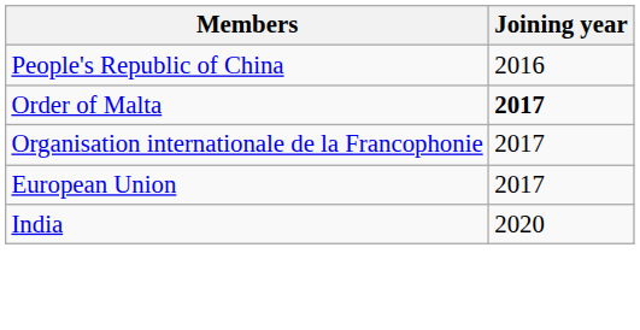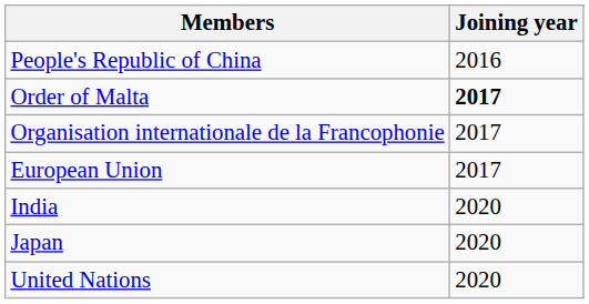+ row: Japan | 2020
+ row: United Nations | 2020
